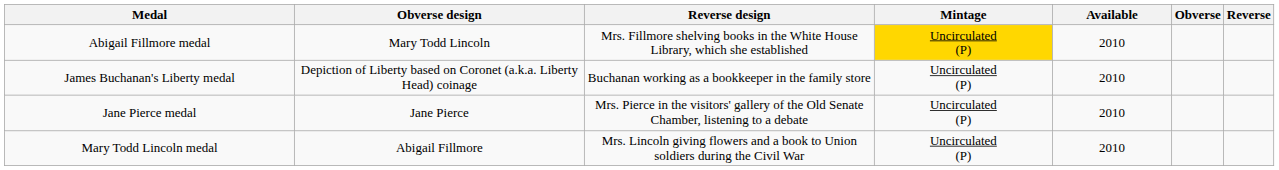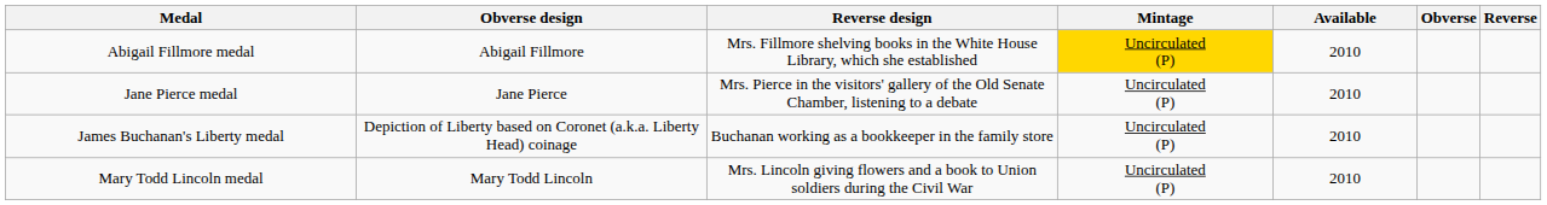Abigail Fillmore medal | Obverse design: Mary Todd Lincoln -> Abigail Fillmore
rows swapped: Jane Pierce medal <-> James Buchanan's Liberty medal
Mary Todd Lincoln medal | Obverse design: Abigail Fillmore -> Mary Todd Lincoln
